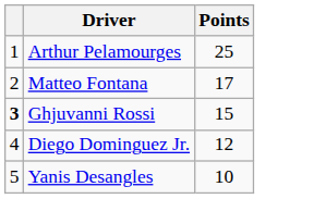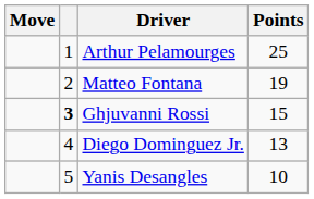+ column: Move
Matteo Fontana | Points: 17 -> 19
Diego Dominguez Jr. | Points: 12 -> 13
